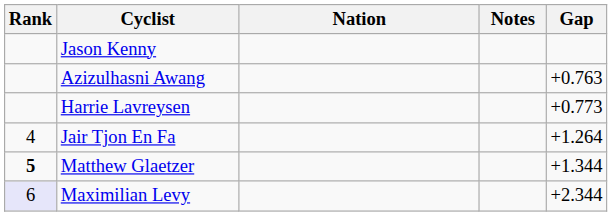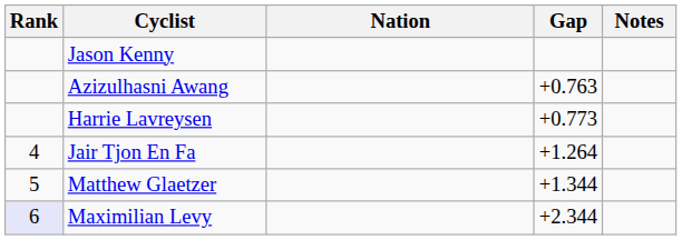columns swapped: Gap <-> Notes
Matthew Glaetzer | Rank: bold -> normal
